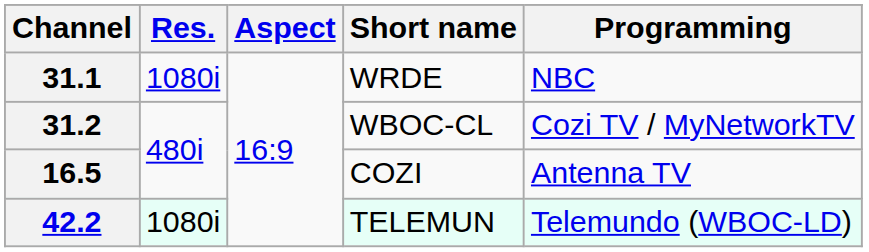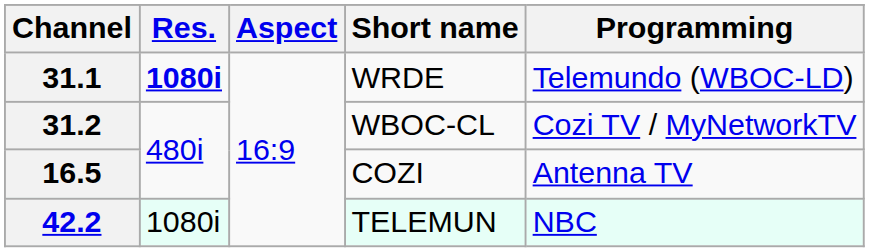31.1 | Res.: normal -> bold
31.1 | Programming: NBC -> Telemundo (WBOC-LD)
42.2 | Programming: Telemundo (WBOC-LD) -> NBC
